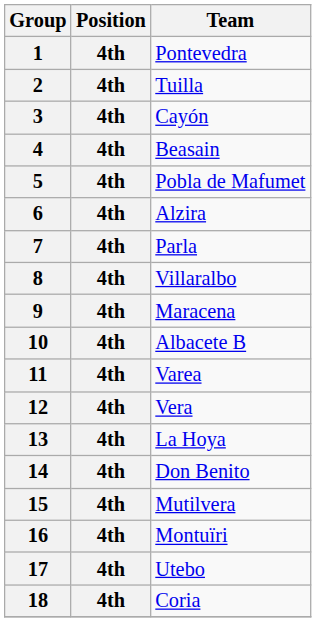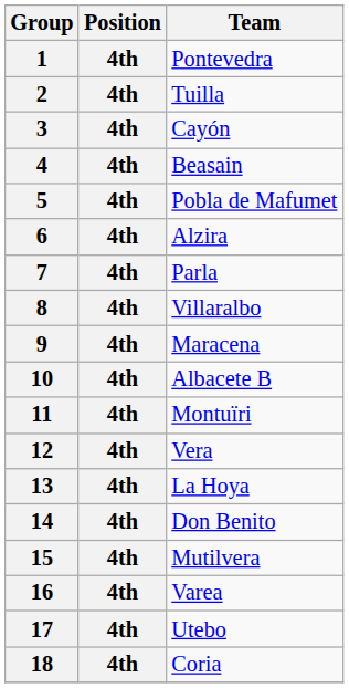11 | Team: Varea -> Montuïri
16 | Team: Montuïri -> Varea
